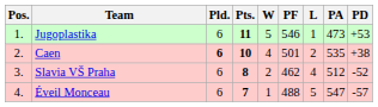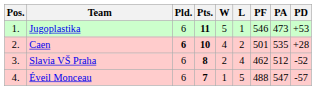columns swapped: L <-> PF
Caen | PD: +38 -> +28
